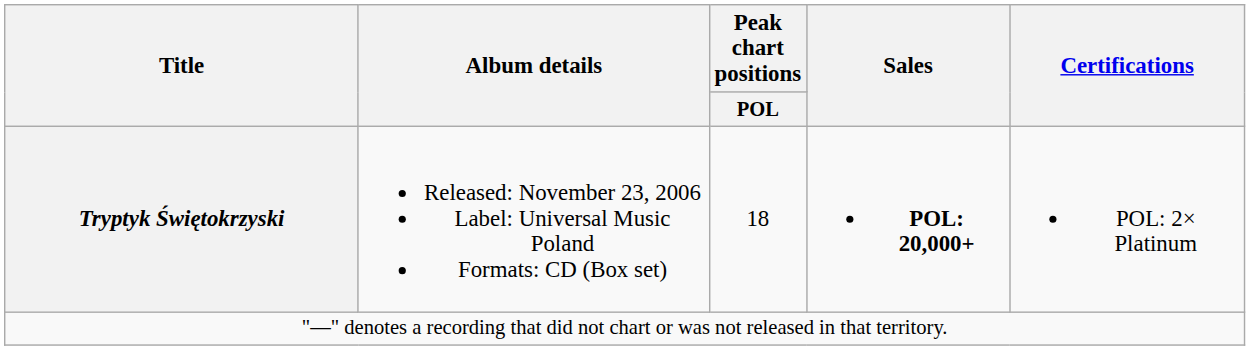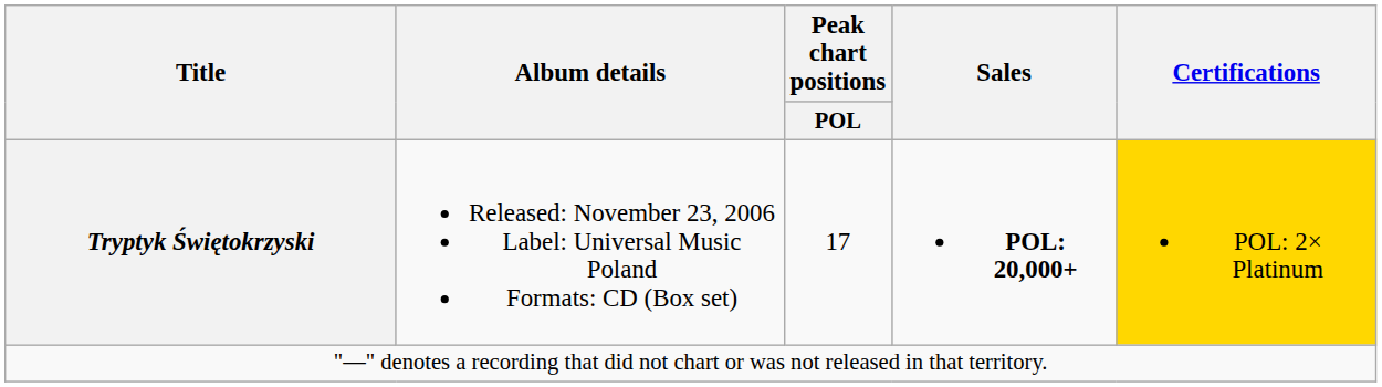Tryptyk Świętokrzyski | Peak chart positions / POL: 18 -> 17
Tryptyk Świętokrzyski | Certifications: no background -> gold background
